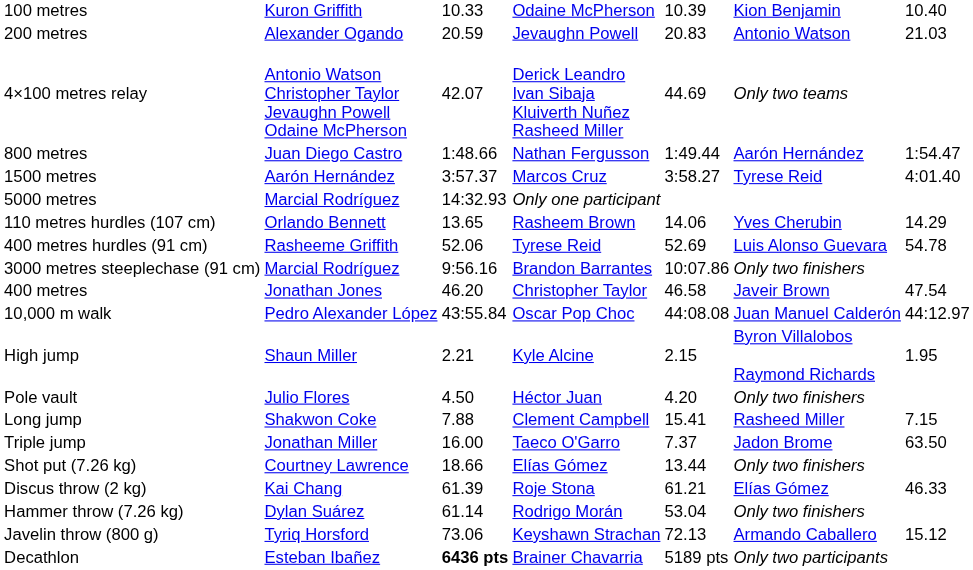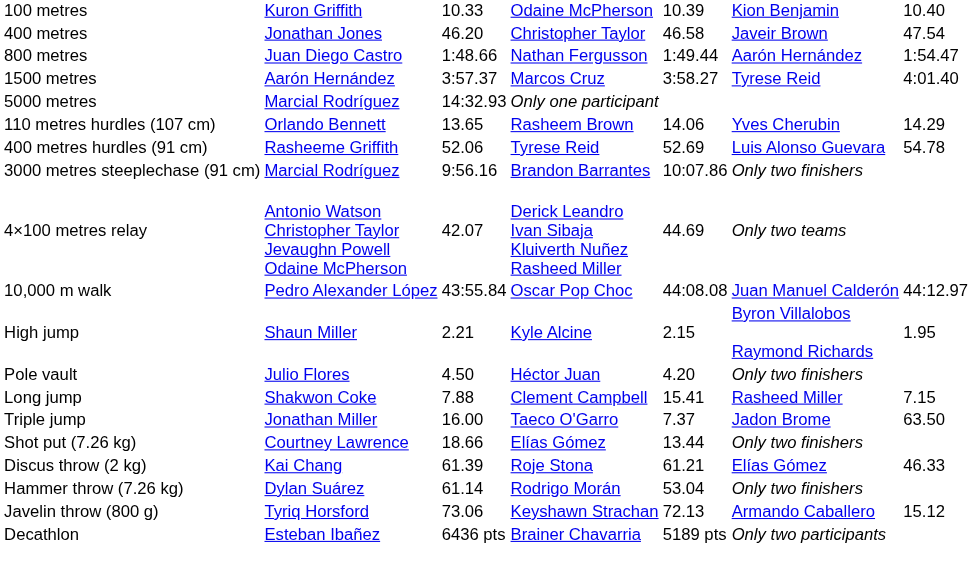- row: 200 metres | Alexander Ogando | 20.59 | Jevaughn Powell | 20.83 | Antonio Watson | 21.03
rows swapped: 400 metres <-> 4×100 metres relay
Decathlon | column 3: bold -> normal
